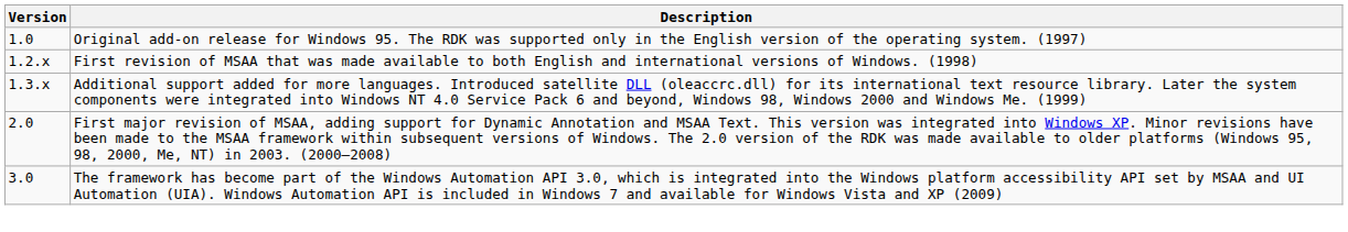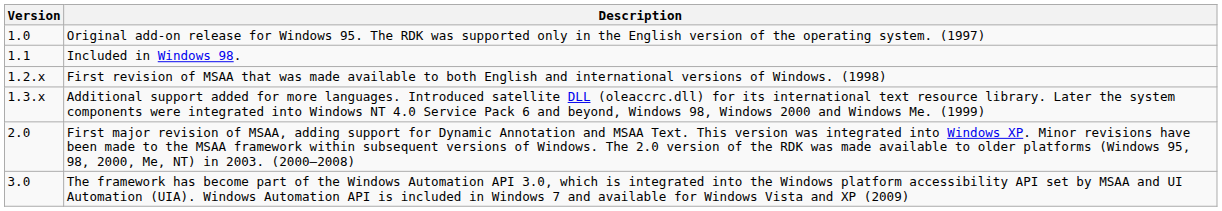+ row: 1.1 | Included in Windows 98.
